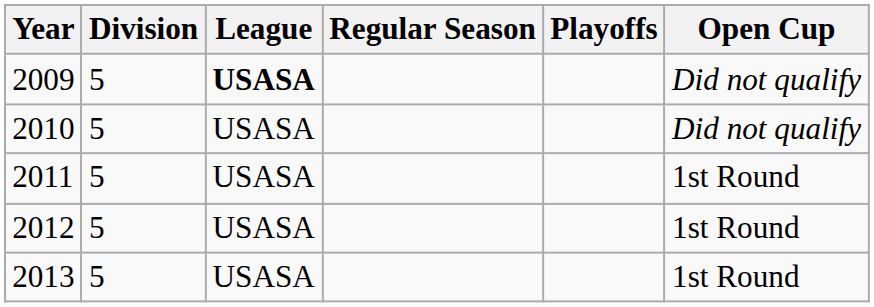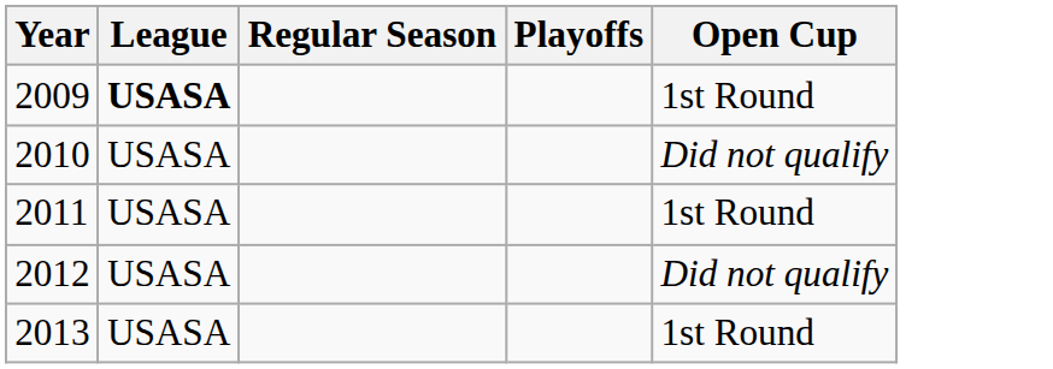- column: Division | 5 | 5 | 5 | 5 | 5
2009 | Open Cup: Did not qualify -> 1st Round
2012 | Open Cup: 1st Round -> Did not qualify
